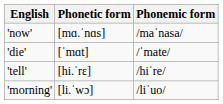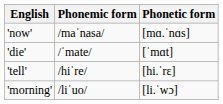columns swapped: Phonemic form <-> Phonetic form
